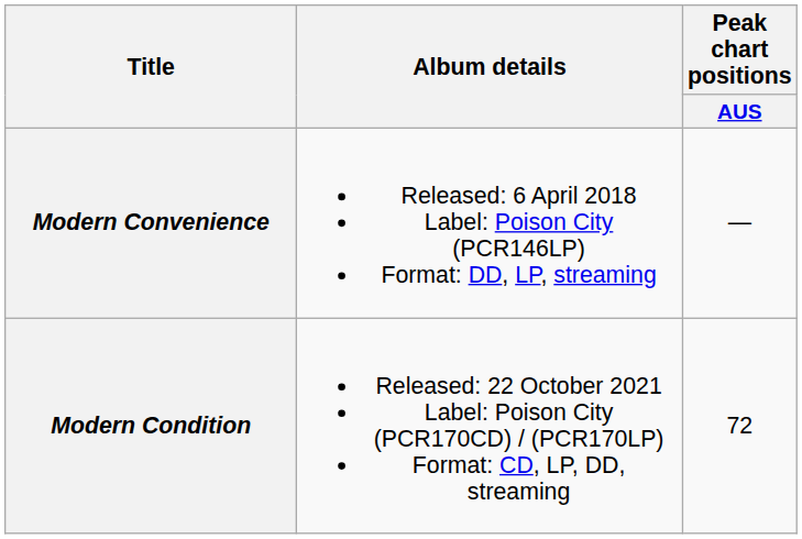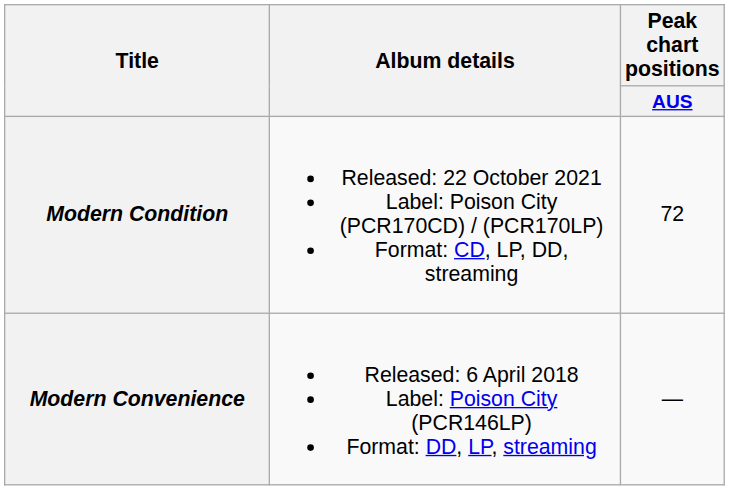rows swapped: Modern Convenience <-> Modern Condition
